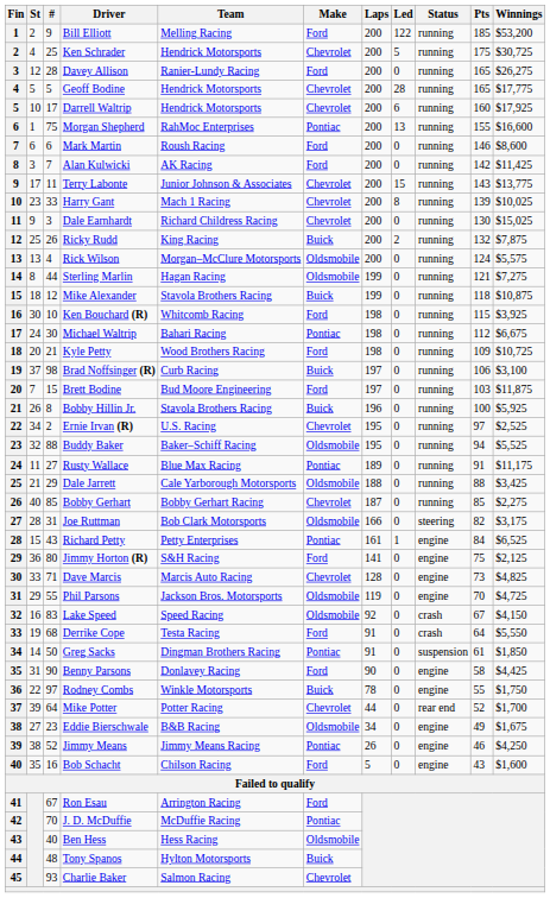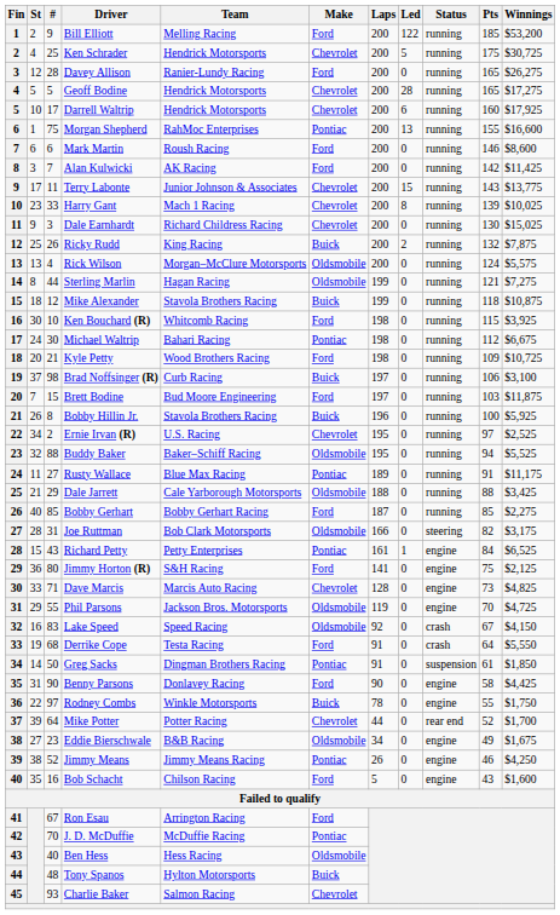Geoff Bodine | Winnings: $17,775 -> $17,275
Bobby Gerhart | Make: Chevrolet -> Ford
